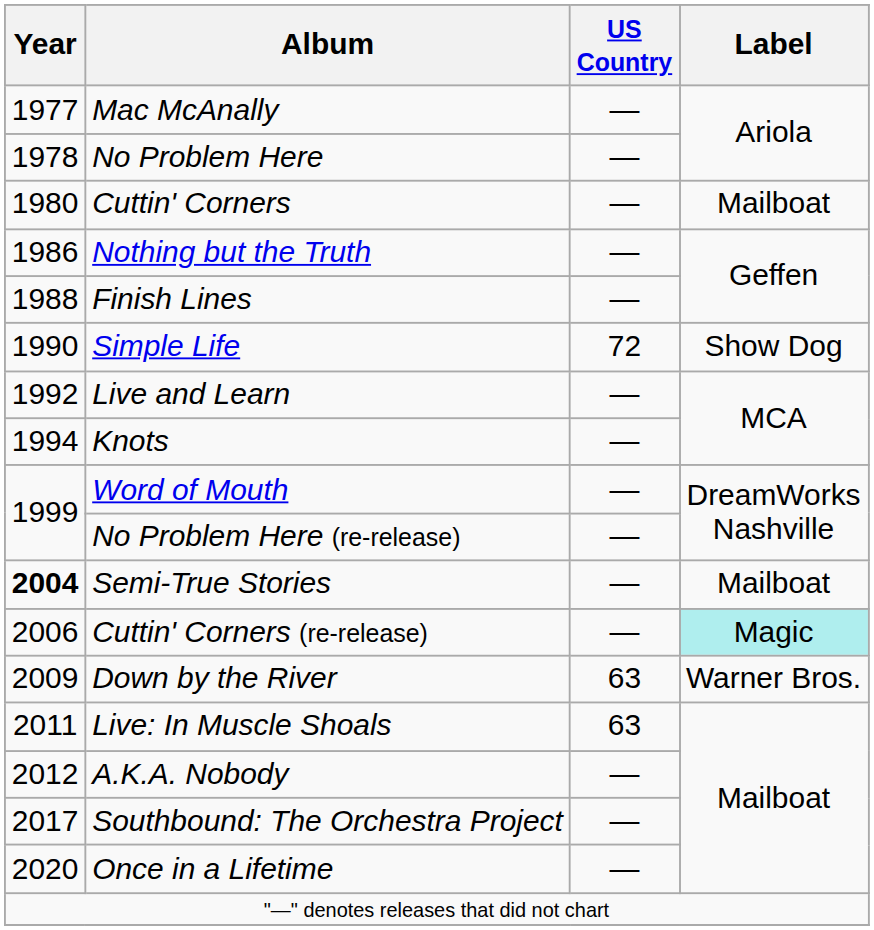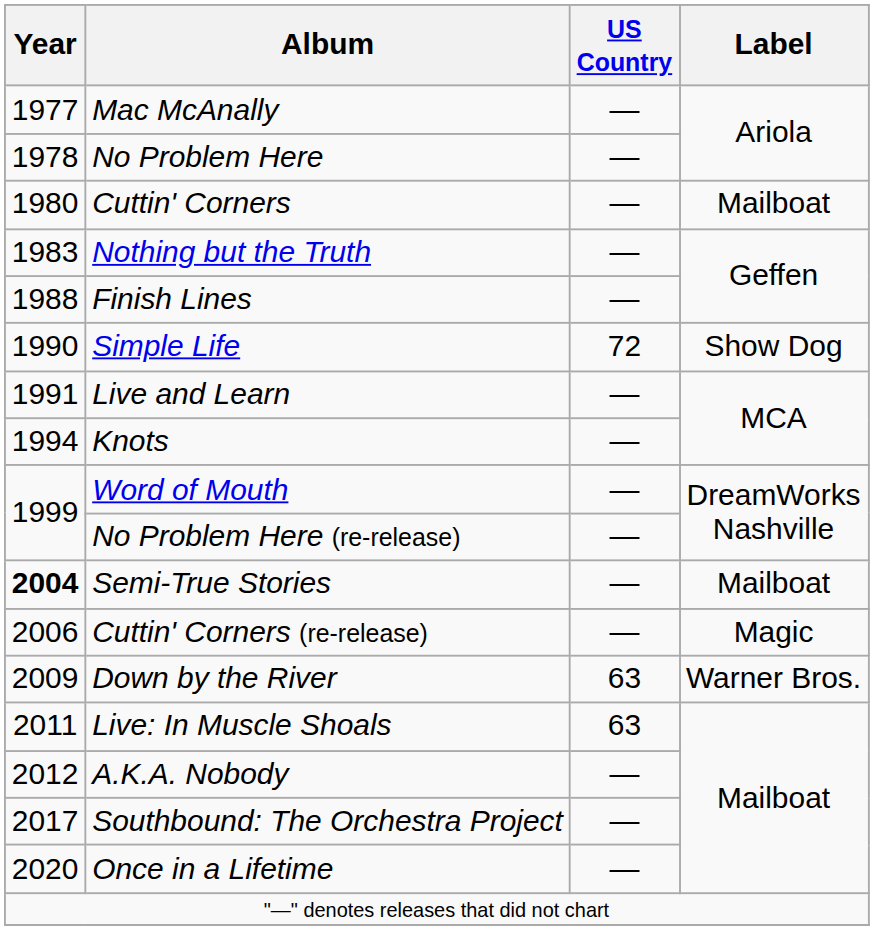Nothing but the Truth | Year: 1986 -> 1983
Live and Learn | Year: 1992 -> 1991
Cuttin' Corners (re-release) | Label: paleturquoise background -> no background
